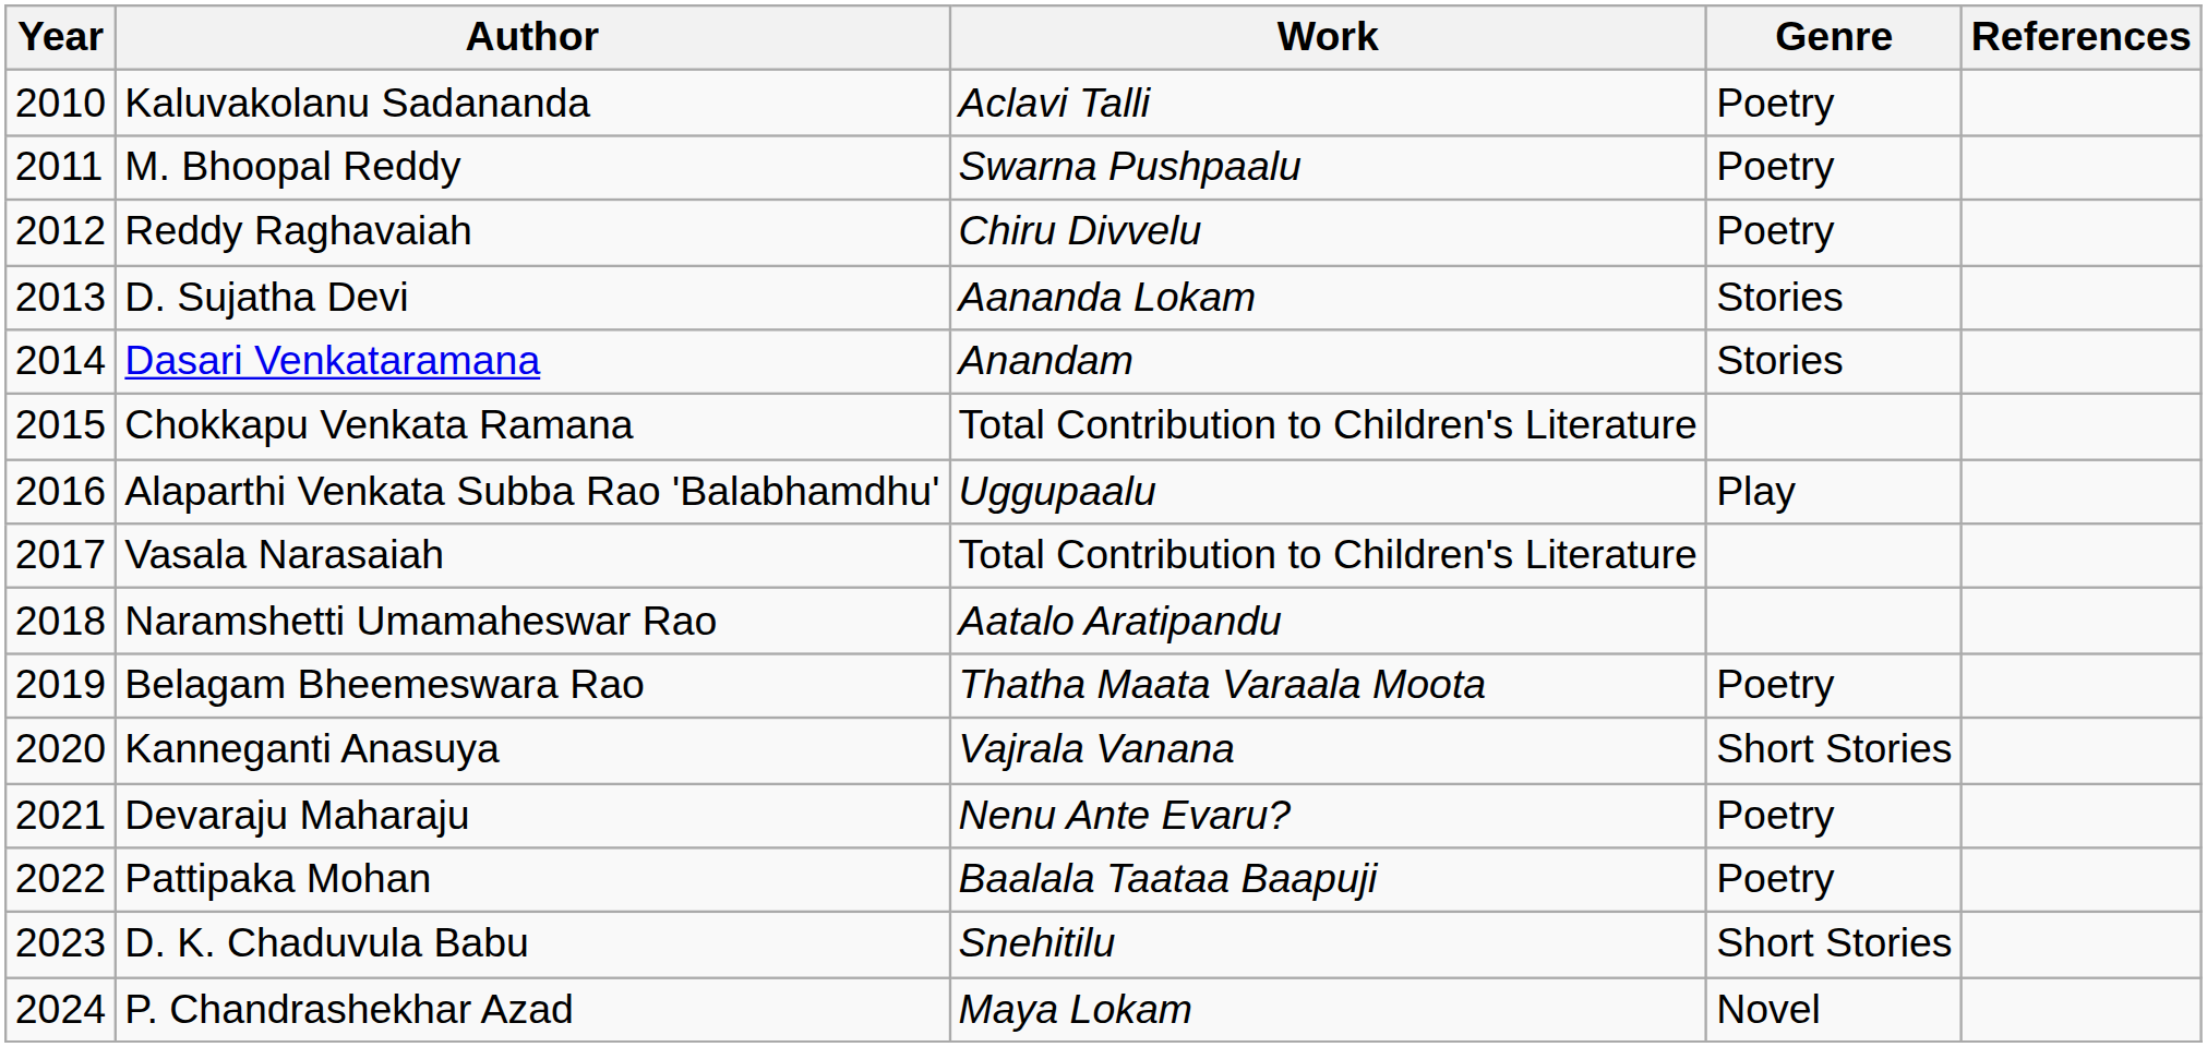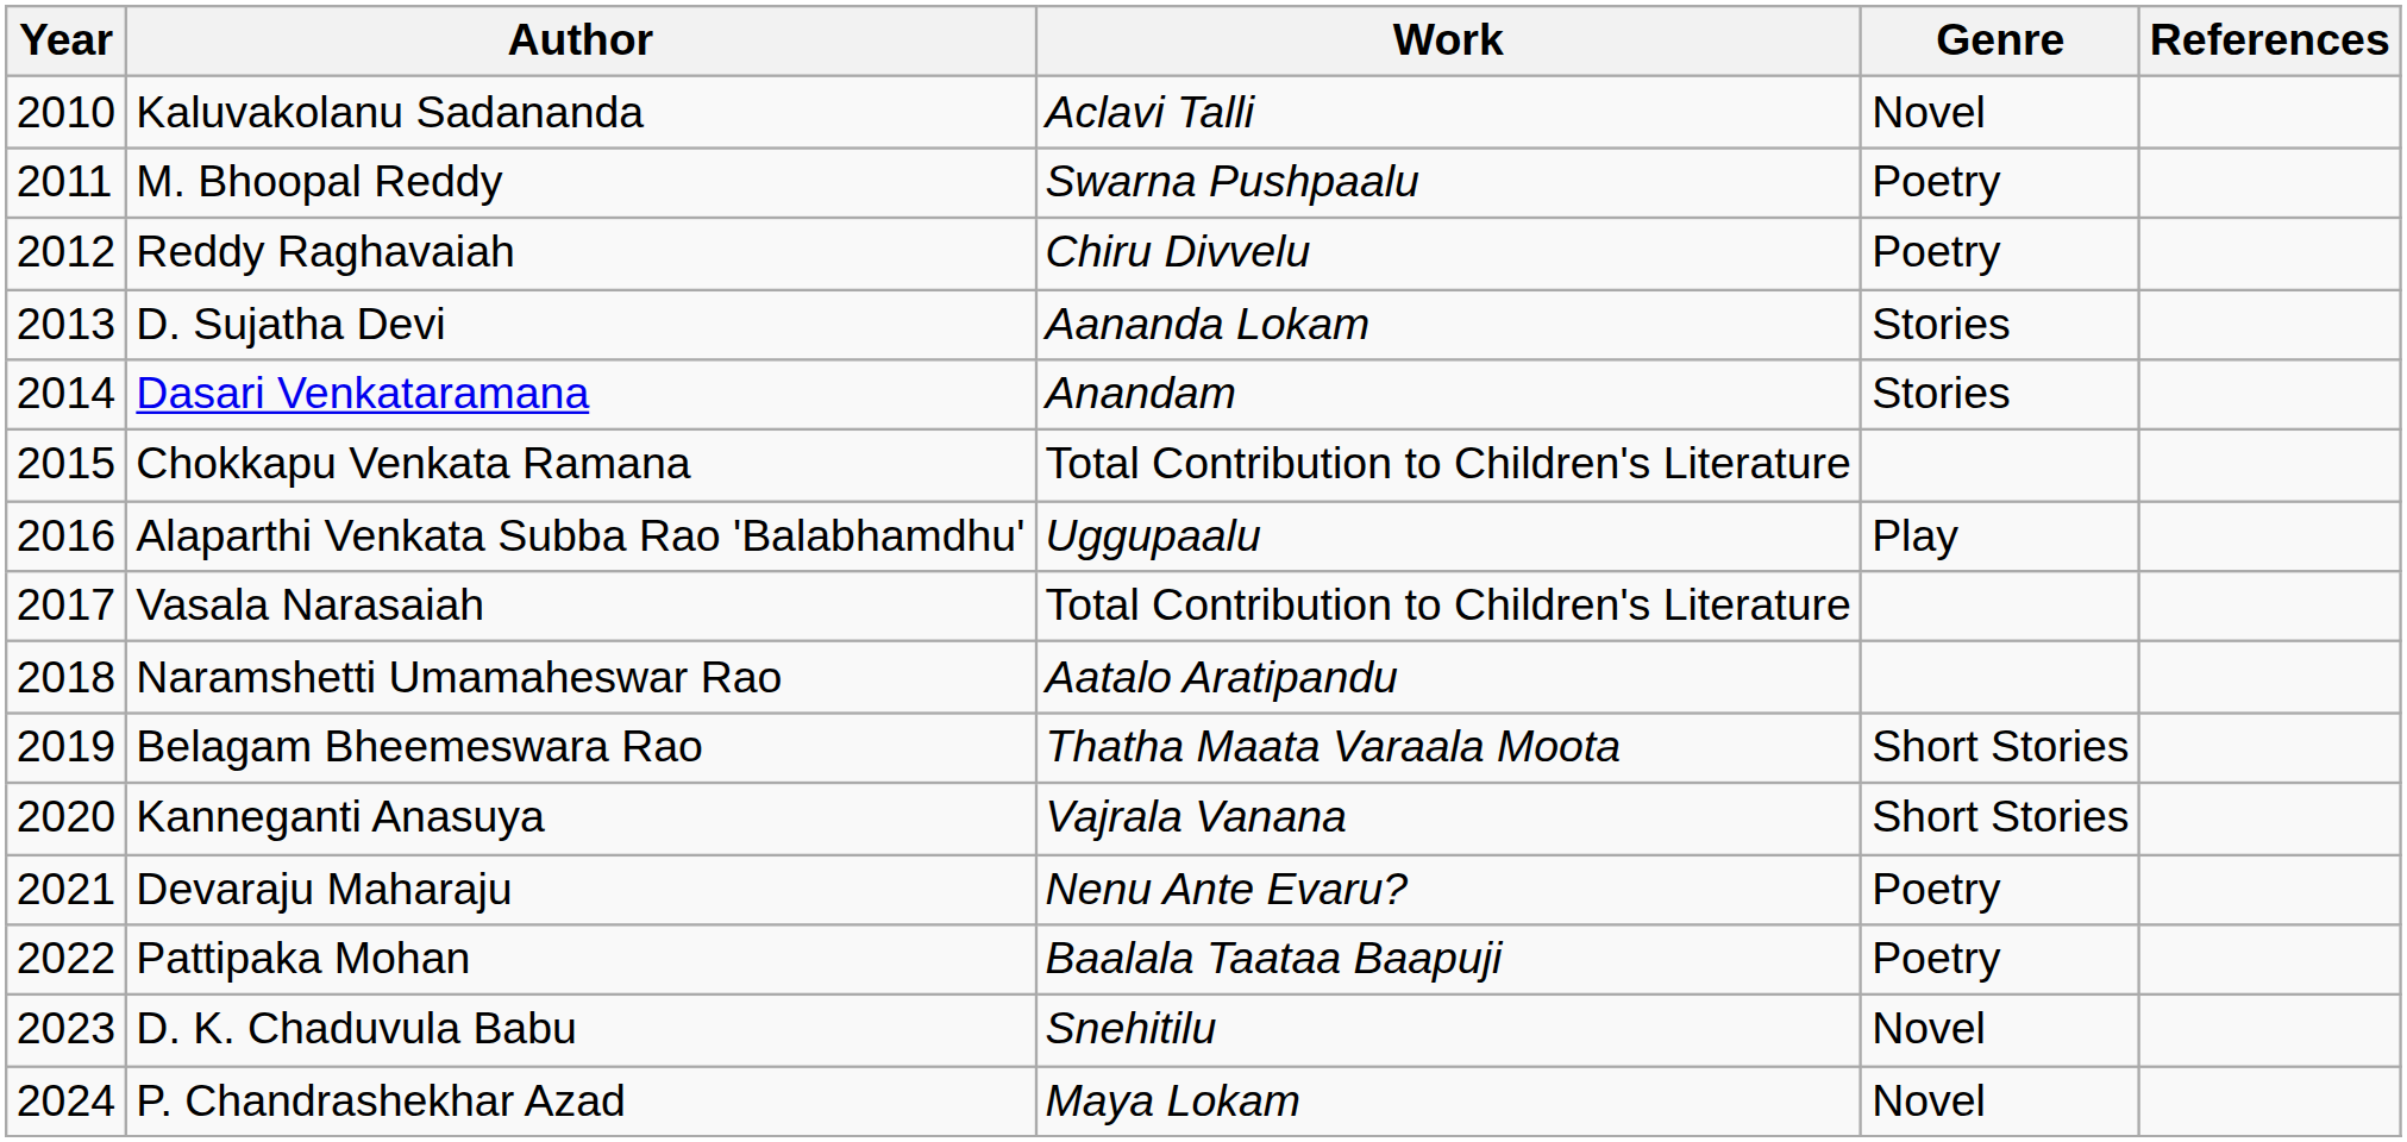Kaluvakolanu Sadananda | Genre: Poetry -> Novel
Belagam Bheemeswara Rao | Genre: Poetry -> Short Stories
D. K. Chaduvula Babu | Genre: Short Stories -> Novel
